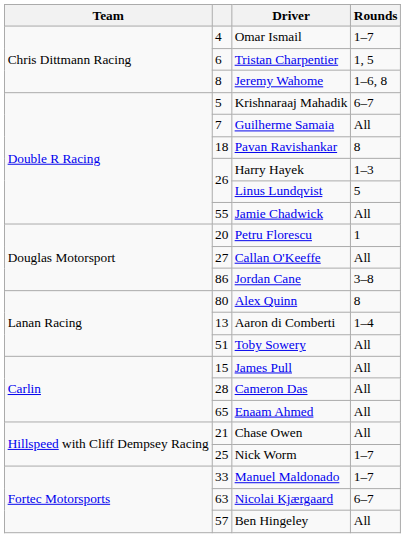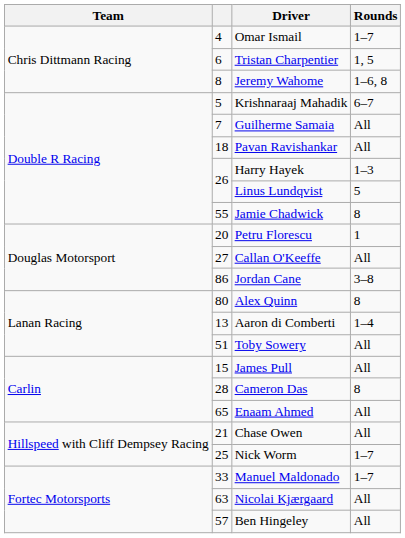Pavan Ravishankar | Rounds: 8 -> All
Jamie Chadwick | Rounds: All -> 8
Cameron Das | Rounds: All -> 8
Nicolai Kjærgaard | Rounds: 6–7 -> All
